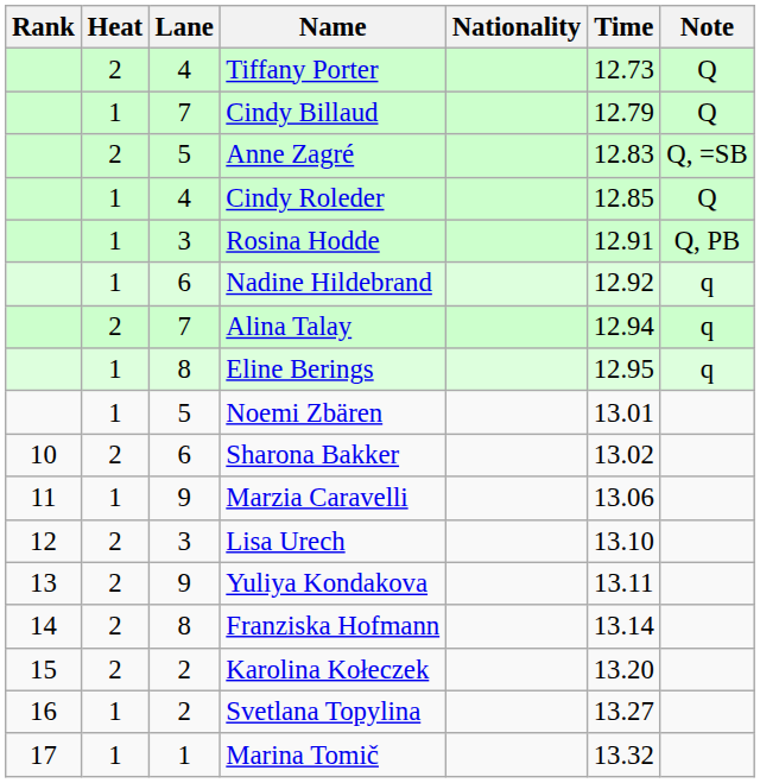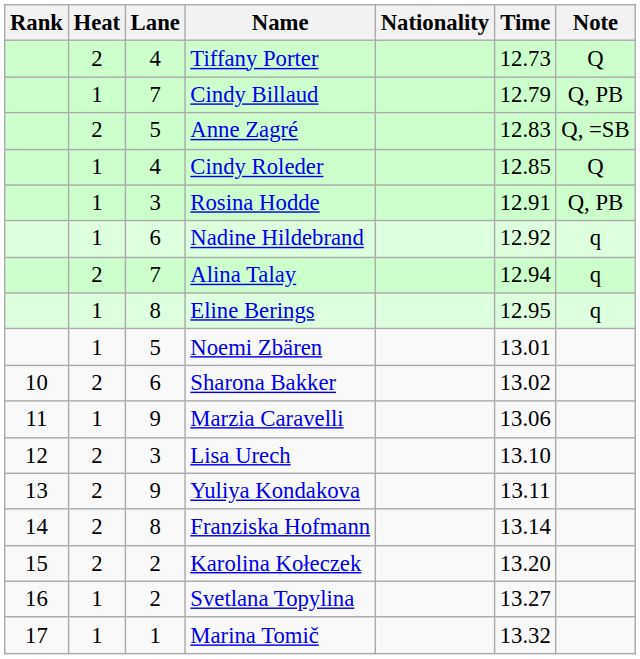Cindy Billaud | Note: Q -> Q, PB
